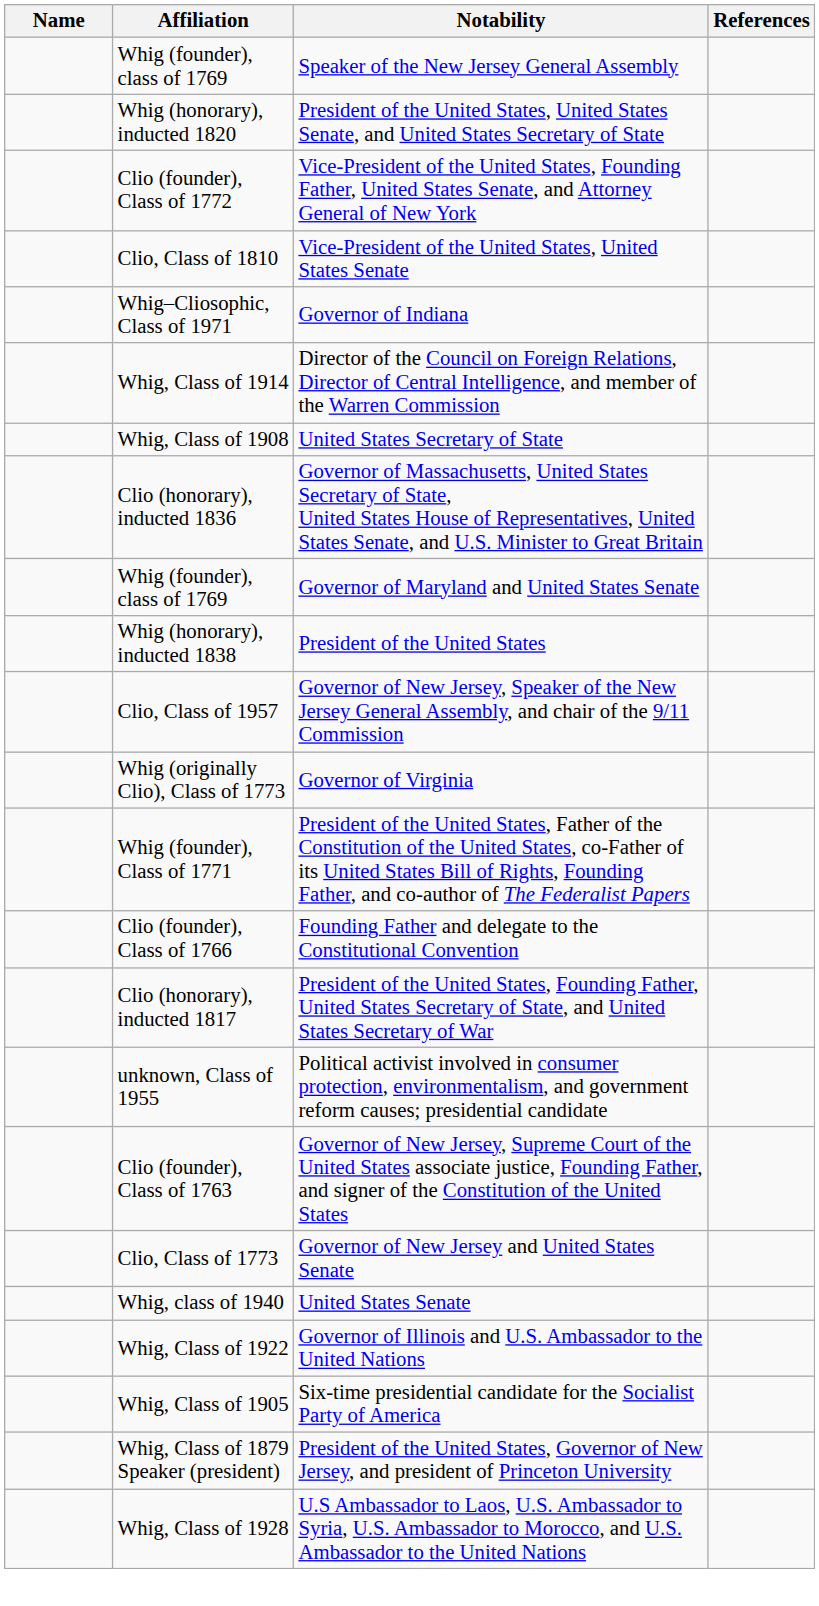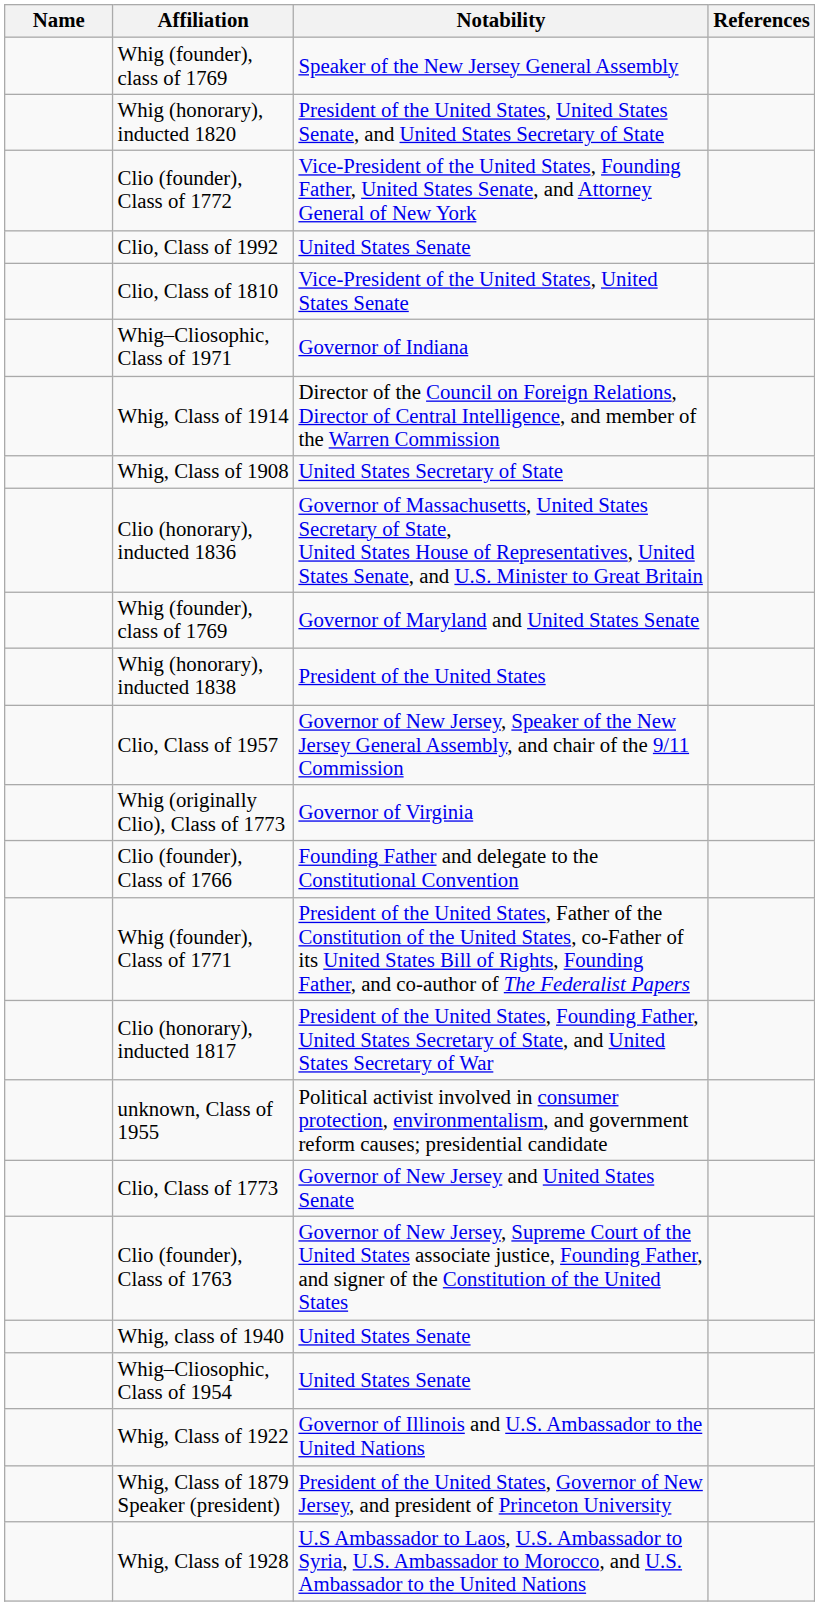+ row: Clio, Class of 1992 | United States Senate
rows swapped: Whig (founder), Class of 1771 <-> Clio (founder), Class of 1766
rows swapped: Clio, Class of 1773 <-> Clio (founder), Class of 1763
+ row: Whig–Cliosophic, Class of 1954 | United States Senate
- row: Whig, Class of 1905 | Six-time presidential candidate for the Socialist Party of America
